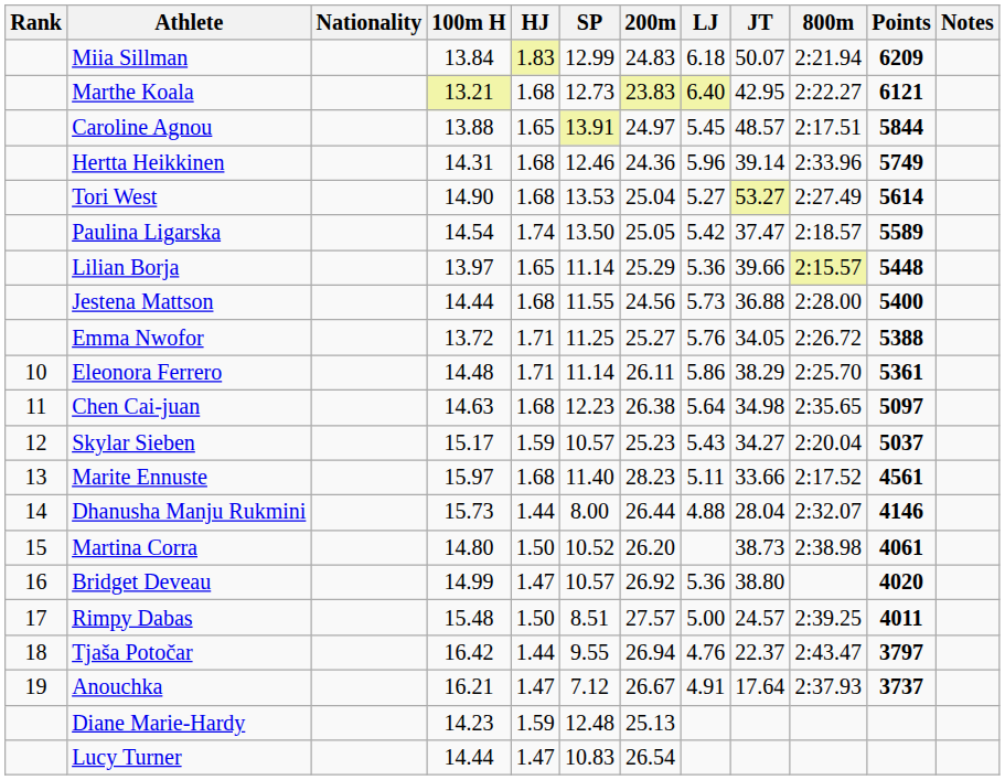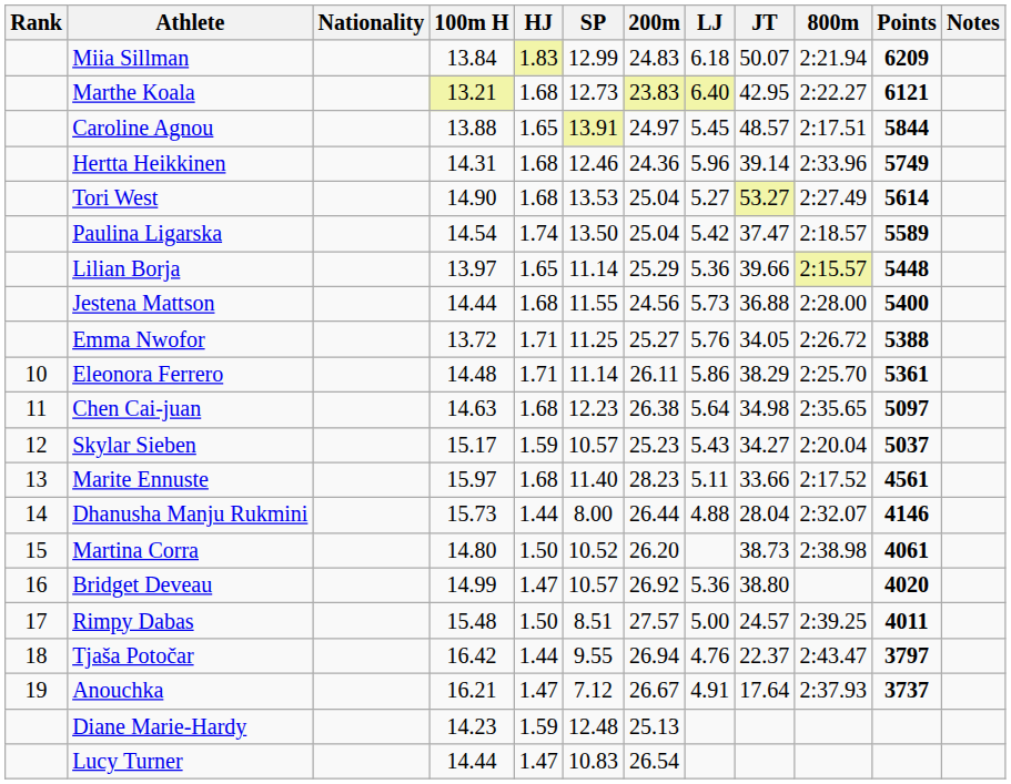Paulina Ligarska | 200m: 25.05 -> 25.04
